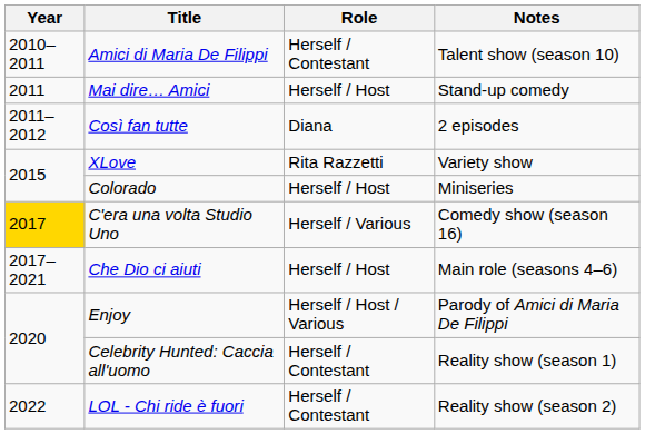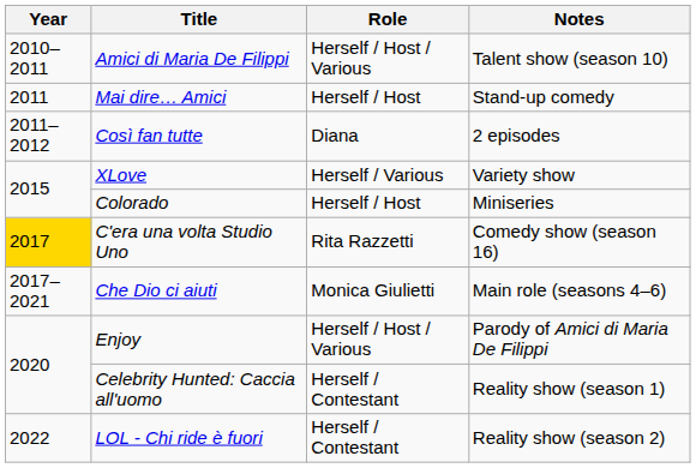Amici di Maria De Filippi | Role: Herself / Contestant -> Herself / Host / Various
XLove | Role: Rita Razzetti -> Herself / Various
C'era una volta Studio Uno | Role: Herself / Various -> Rita Razzetti
Che Dio ci aiuti | Role: Herself / Host -> Monica Giulietti
